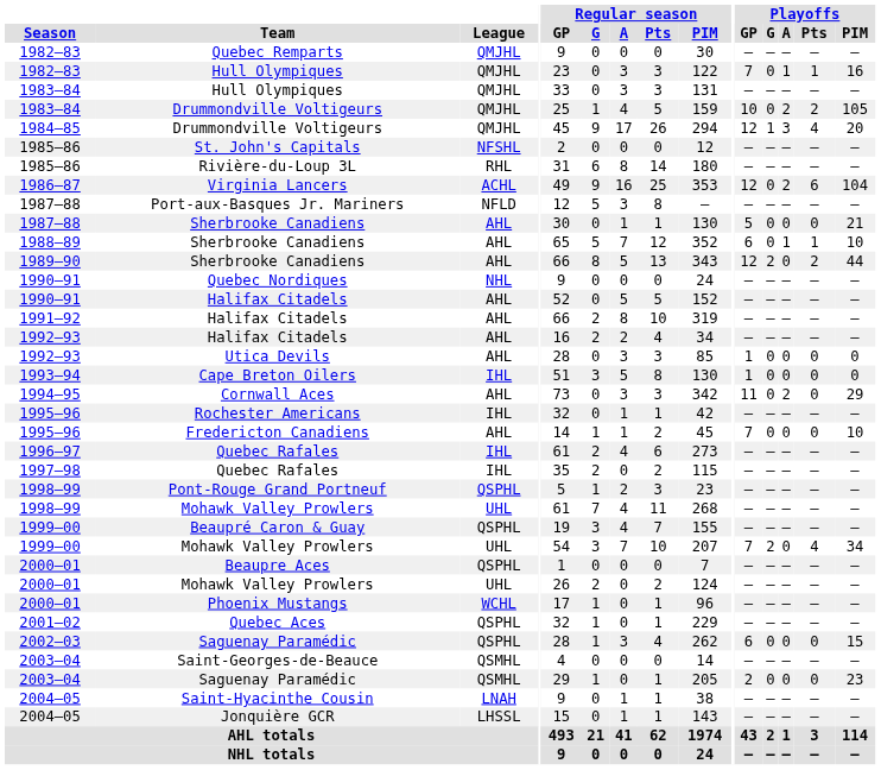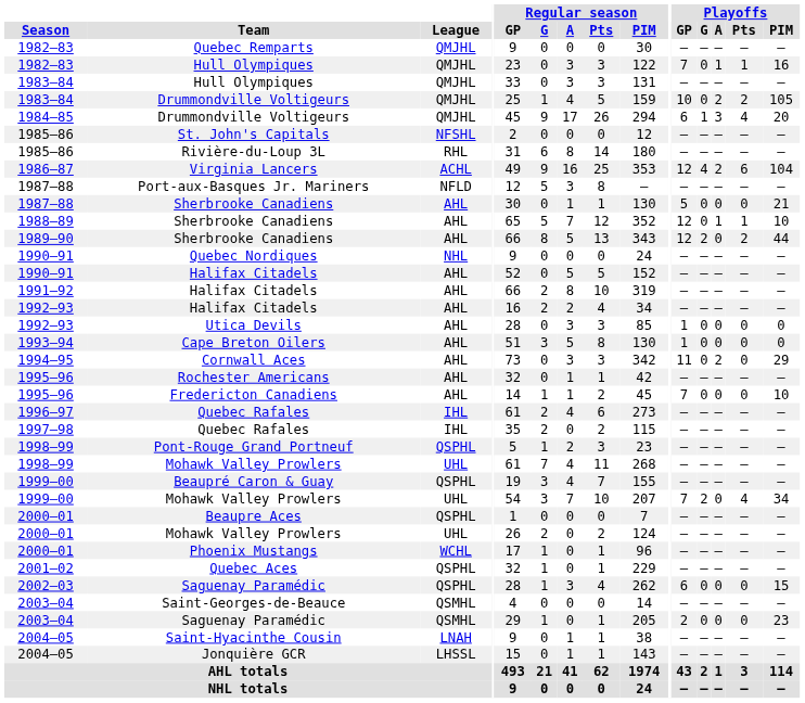1984–85 / Drummondville Voltigeurs | Playoffs / GP: 12 -> 6
Virginia Lancers | Playoffs / G: 0 -> 4
1988–89 / Sherbrooke Canadiens | Playoffs / GP: 6 -> 12
Cape Breton Oilers | League: IHL -> AHL
Rochester Americans | League: IHL -> AHL
